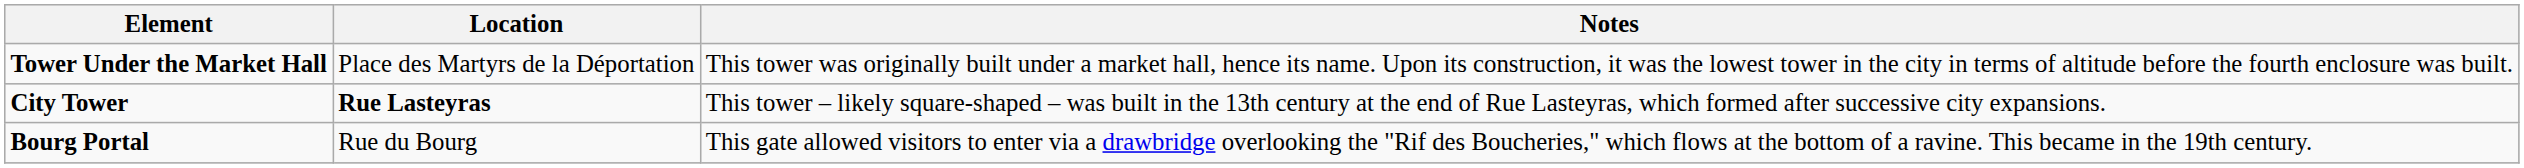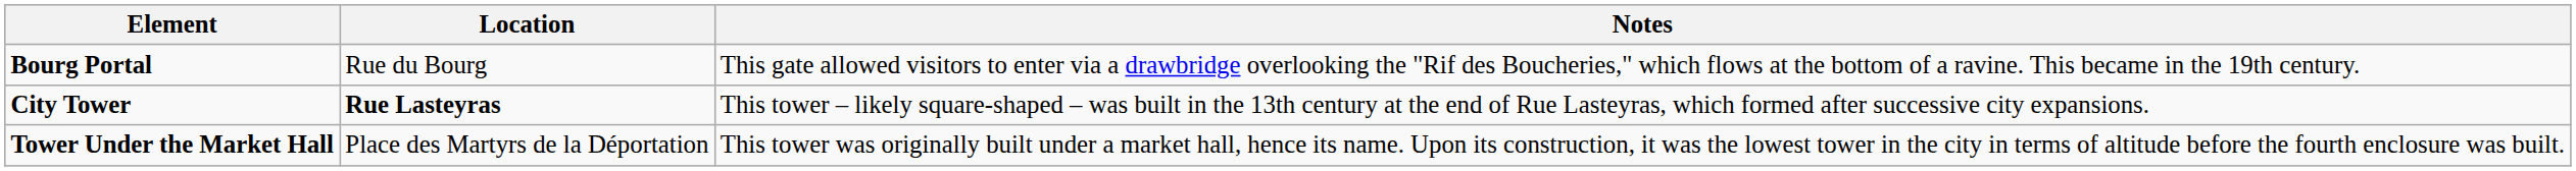rows swapped: Bourg Portal <-> Tower Under the Market Hall
